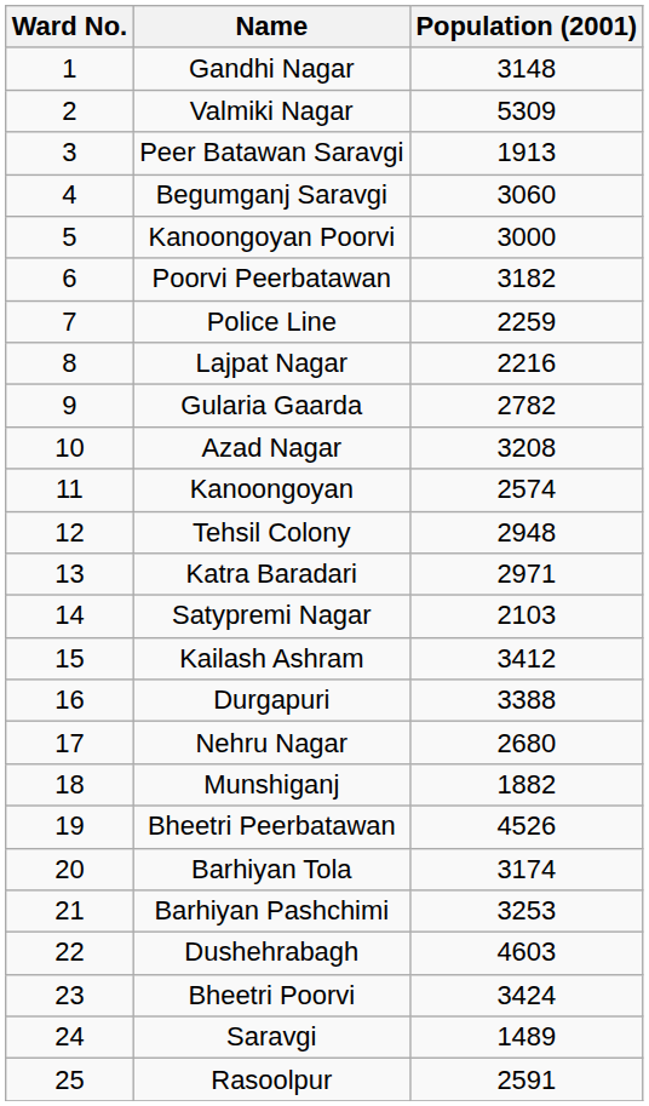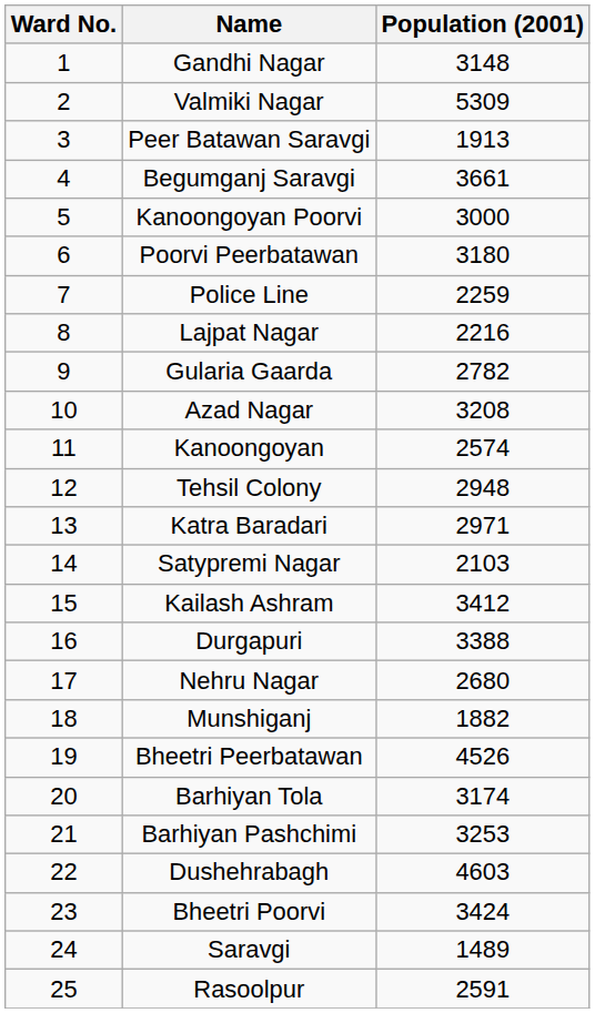Begumganj Saravgi | Population (2001): 3060 -> 3661
Poorvi Peerbatawan | Population (2001): 3182 -> 3180
